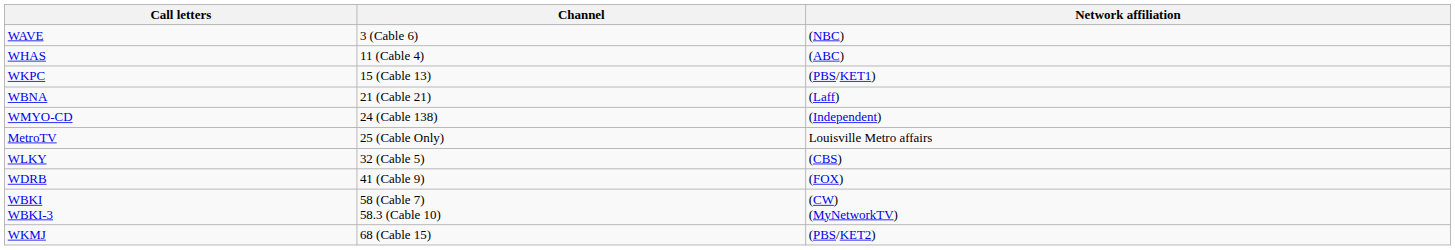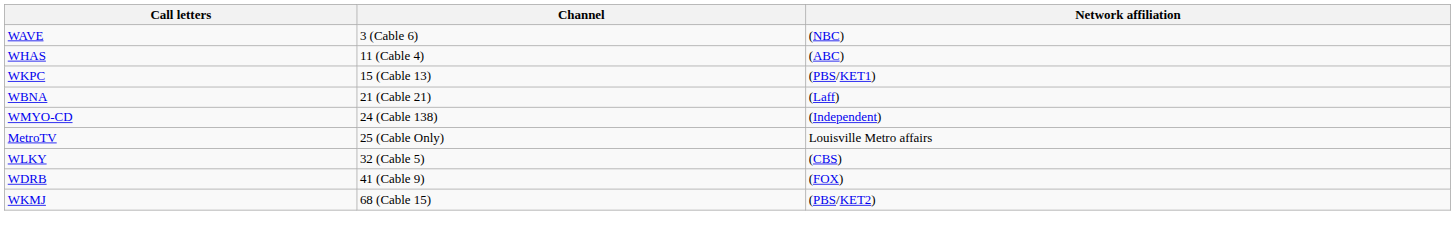- row: WBKI WBKI-3 | 58 (Cable 7) 58.3 (Cable 10) | (CW) (MyNetworkTV)
